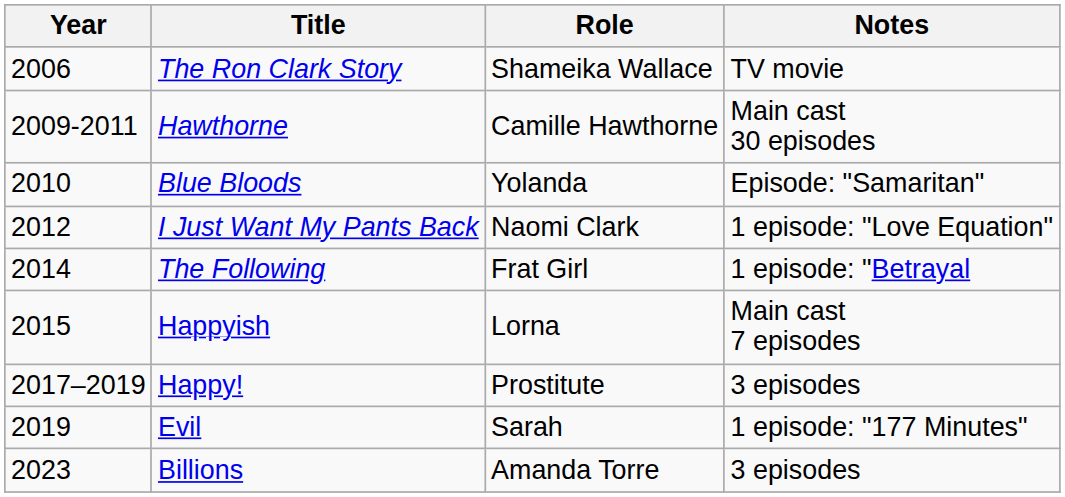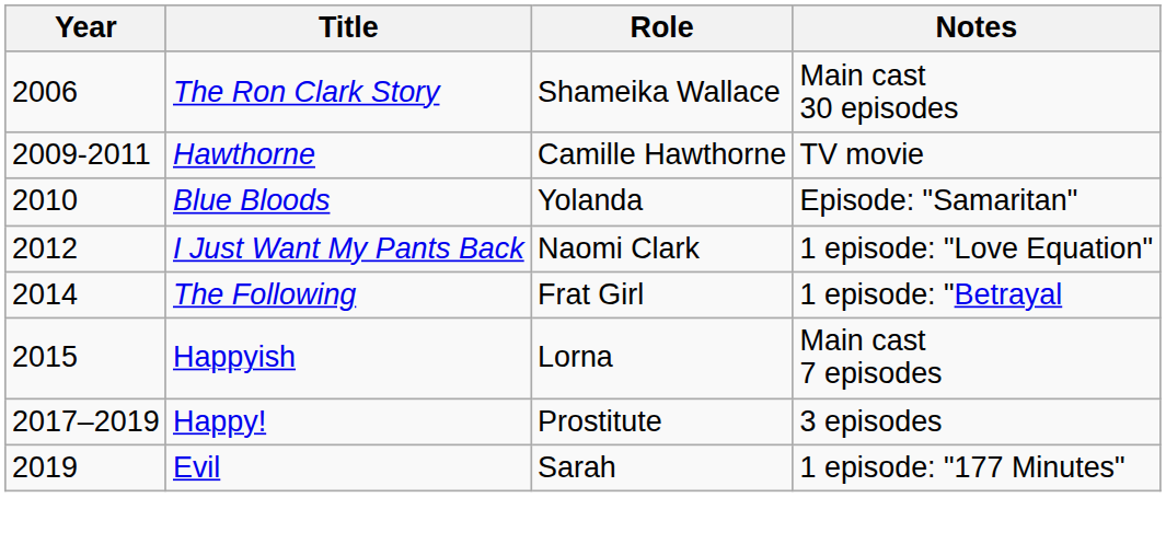The Ron Clark Story | Notes: TV movie -> Main cast 30 episodes
Hawthorne | Notes: Main cast 30 episodes -> TV movie
- row: 2023 | Billions | Amanda Torre | 3 episodes
